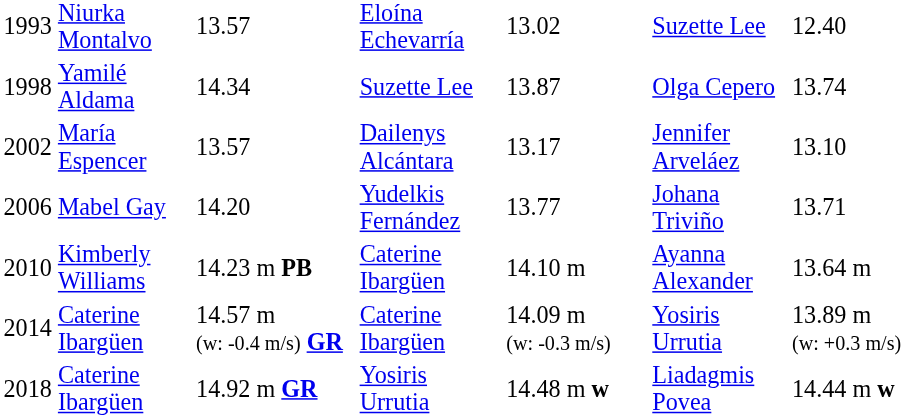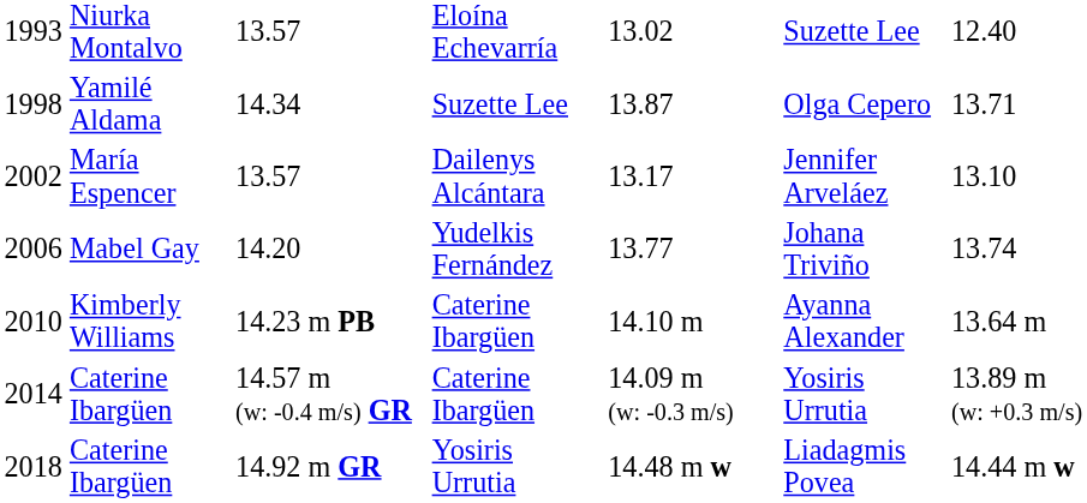14.34 | column 7: 13.74 -> 13.71
14.20 | column 7: 13.71 -> 13.74
